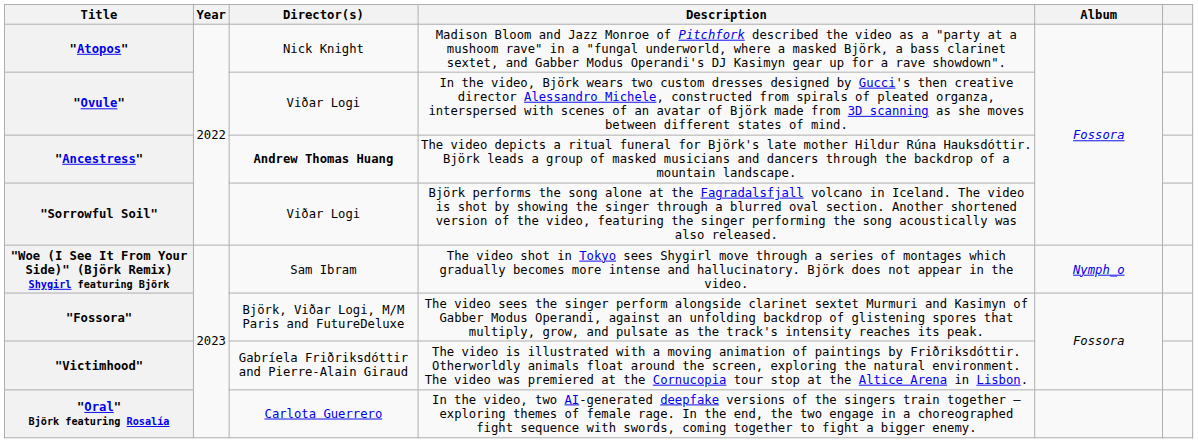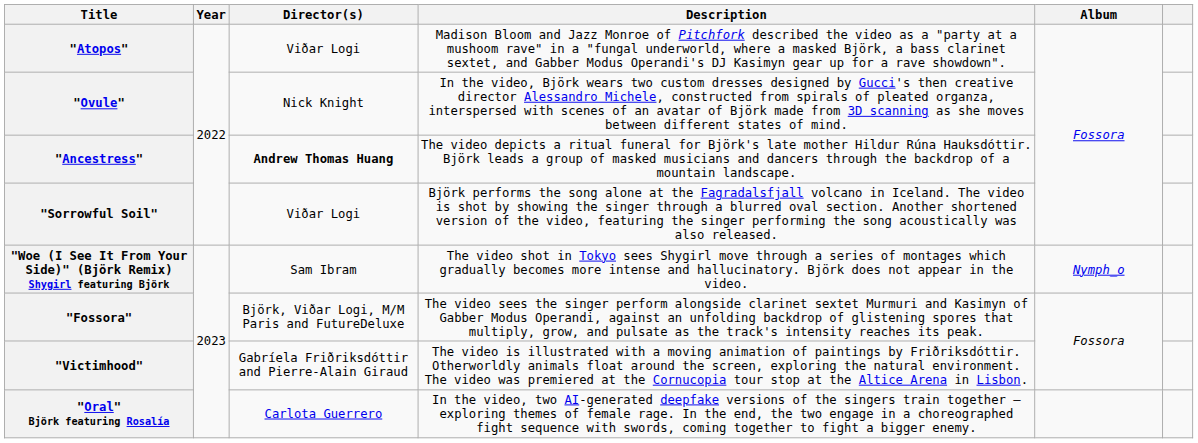"Atopos" | Director(s): Nick Knight -> Viðar Logi
"Ovule" | Director(s): Viðar Logi -> Nick Knight
